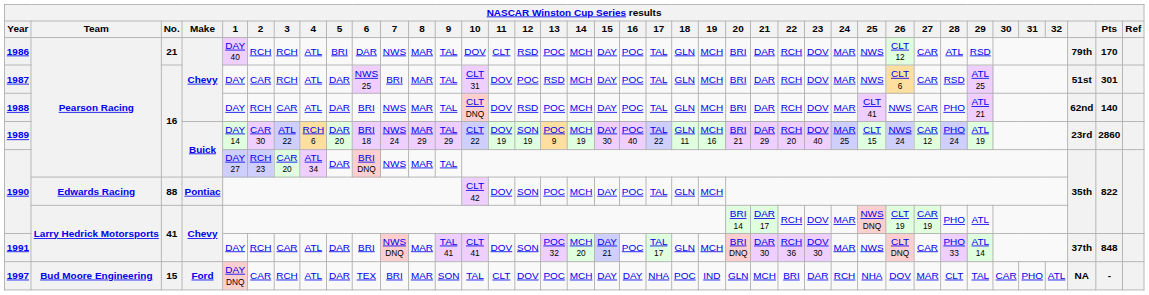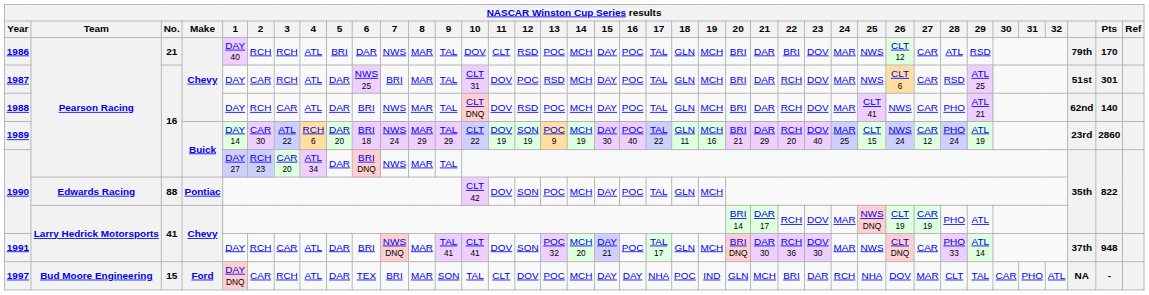1986 | 22: RCH -> BRI
1991 | Pts: 848 -> 948
